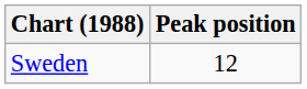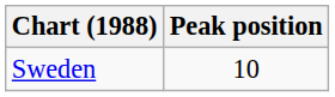Sweden | Peak position: 12 -> 10
